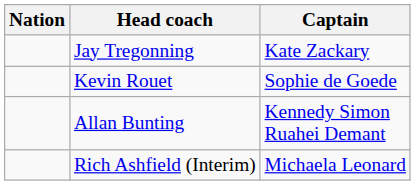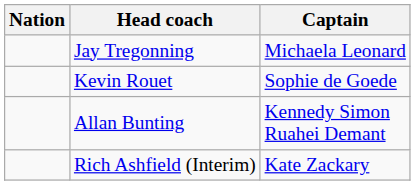Jay Tregonning | Captain: Kate Zackary -> Michaela Leonard
Rich Ashfield (Interim) | Captain: Michaela Leonard -> Kate Zackary
